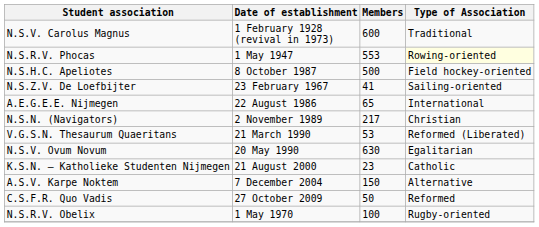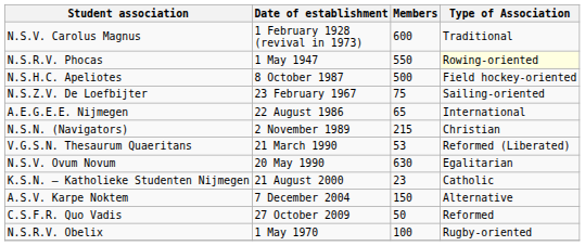N.S.R.V. Phocas | Members: 553 -> 550
N.S.Z.V. De Loefbijter | Members: 41 -> 75
N.S.N. (Navigators) | Members: 217 -> 215
